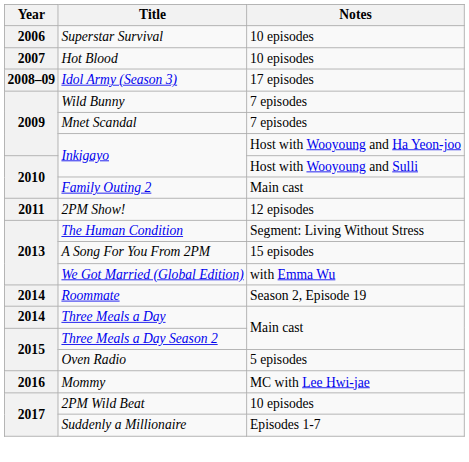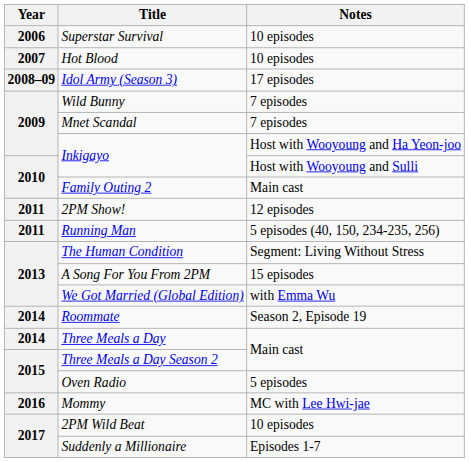+ row: 2011 | Running Man | 5 episodes (40, 150, 234-235, 256)
